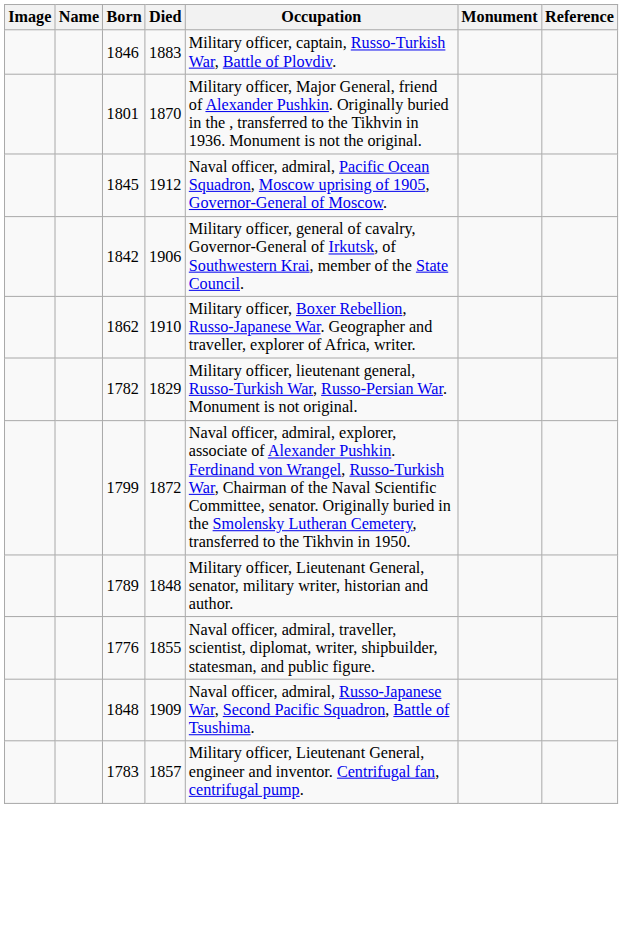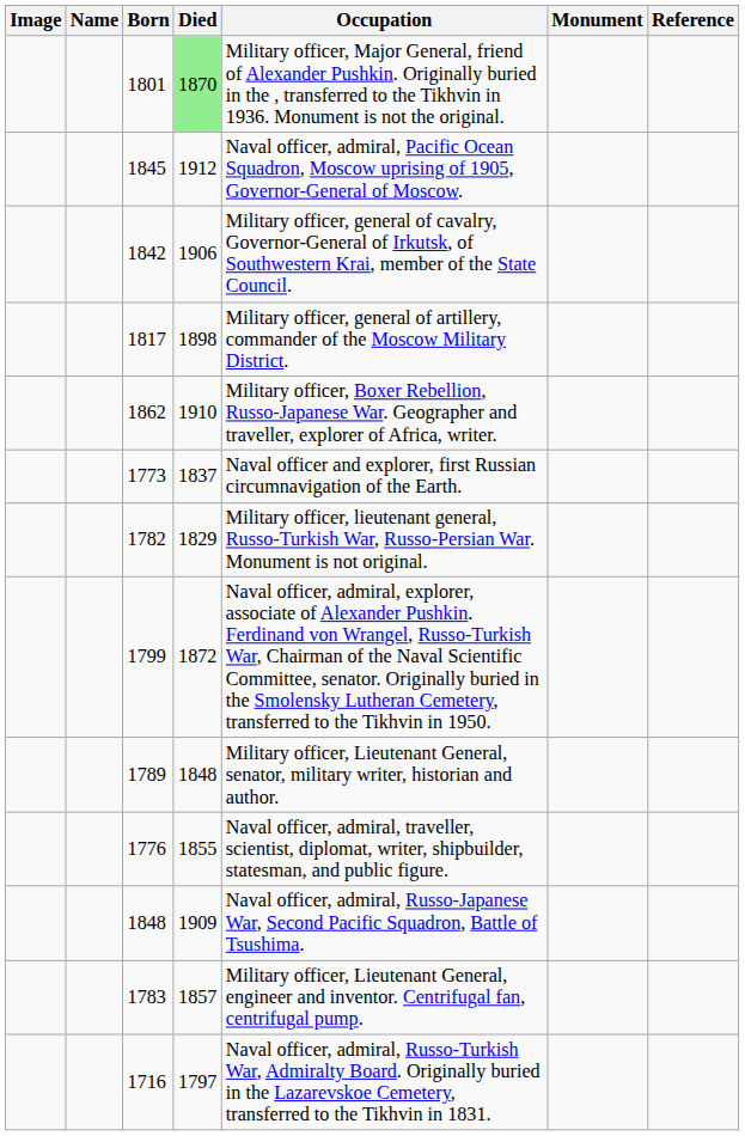- row: 1846 | 1883 | Military officer, captain, Russo-Turkish War, Battle of Plovdiv.
1801 | Died: no background -> lightgreen background
+ row: 1817 | 1898 | Military officer, general of artillery, commander of the Moscow Military District.
+ row: 1773 | 1837 | Naval officer and explorer, first Russian circumnavigation of the Earth.
+ row: 1716 | 1797 | Naval officer, admiral, Russo-Turkish War, Admiralty Board. Originally buried in the Lazarevskoe Cemetery, transferred to the Tikhvin in 1831.
